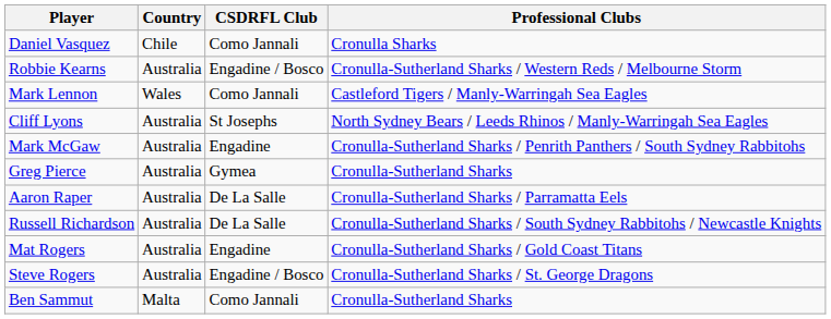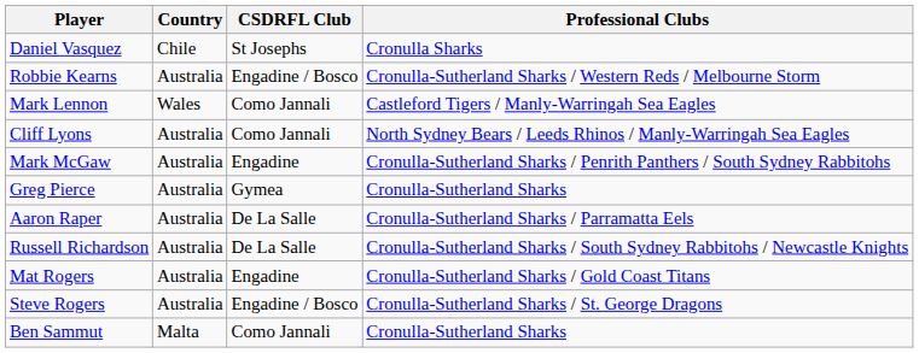Daniel Vasquez | CSDRFL Club: Como Jannali -> St Josephs
Cliff Lyons | CSDRFL Club: St Josephs -> Como Jannali
